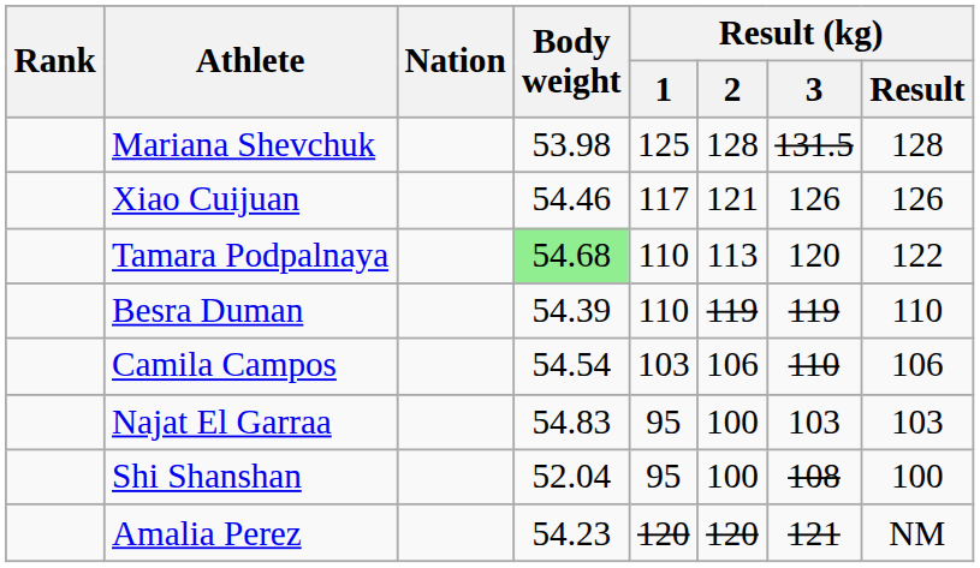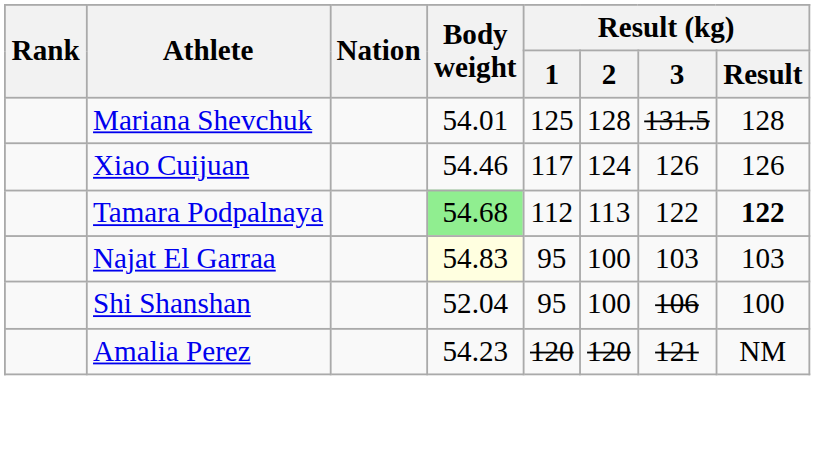Mariana Shevchuk | Body weight: 53.98 -> 54.01
Xiao Cuijuan | Result (kg) / 2: 121 -> 124
Tamara Podpalnaya | Result (kg) / 1: 110 -> 112
Tamara Podpalnaya | Result (kg) / 3: 120 -> 122
Tamara Podpalnaya | Result (kg) / Result: normal -> bold
- row: Besra Duman | 54.39 | 110 | 119 | 119 | 110
- row: Camila Campos | 54.54 | 103 | 106 | 110 | 106
Najat El Garraa | Body weight: no background -> lightyellow background
Shi Shanshan | Result (kg) / 3: 108 -> 106
